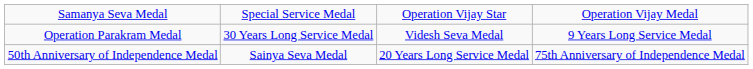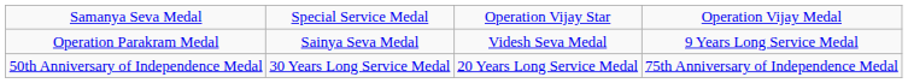Operation Parakram Medal | column 2: 30 Years Long Service Medal -> Sainya Seva Medal
50th Anniversary of Independence Medal | column 2: Sainya Seva Medal -> 30 Years Long Service Medal
